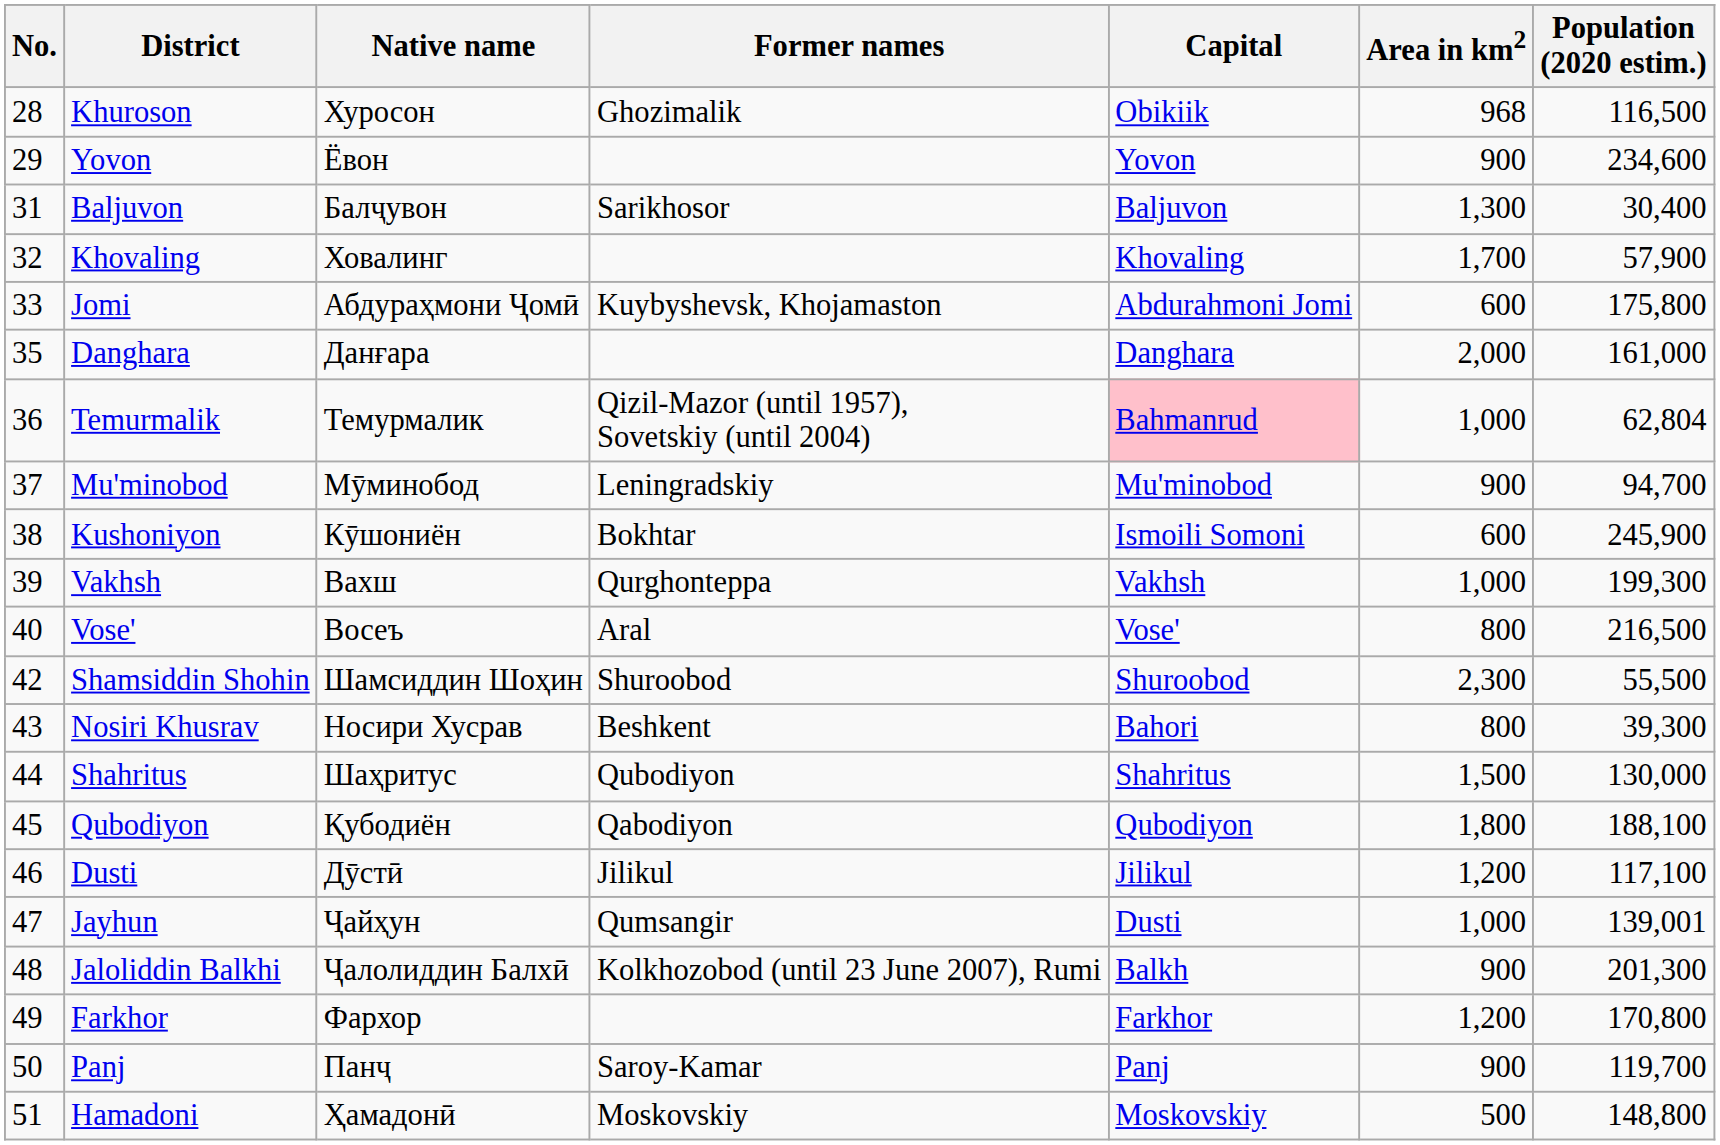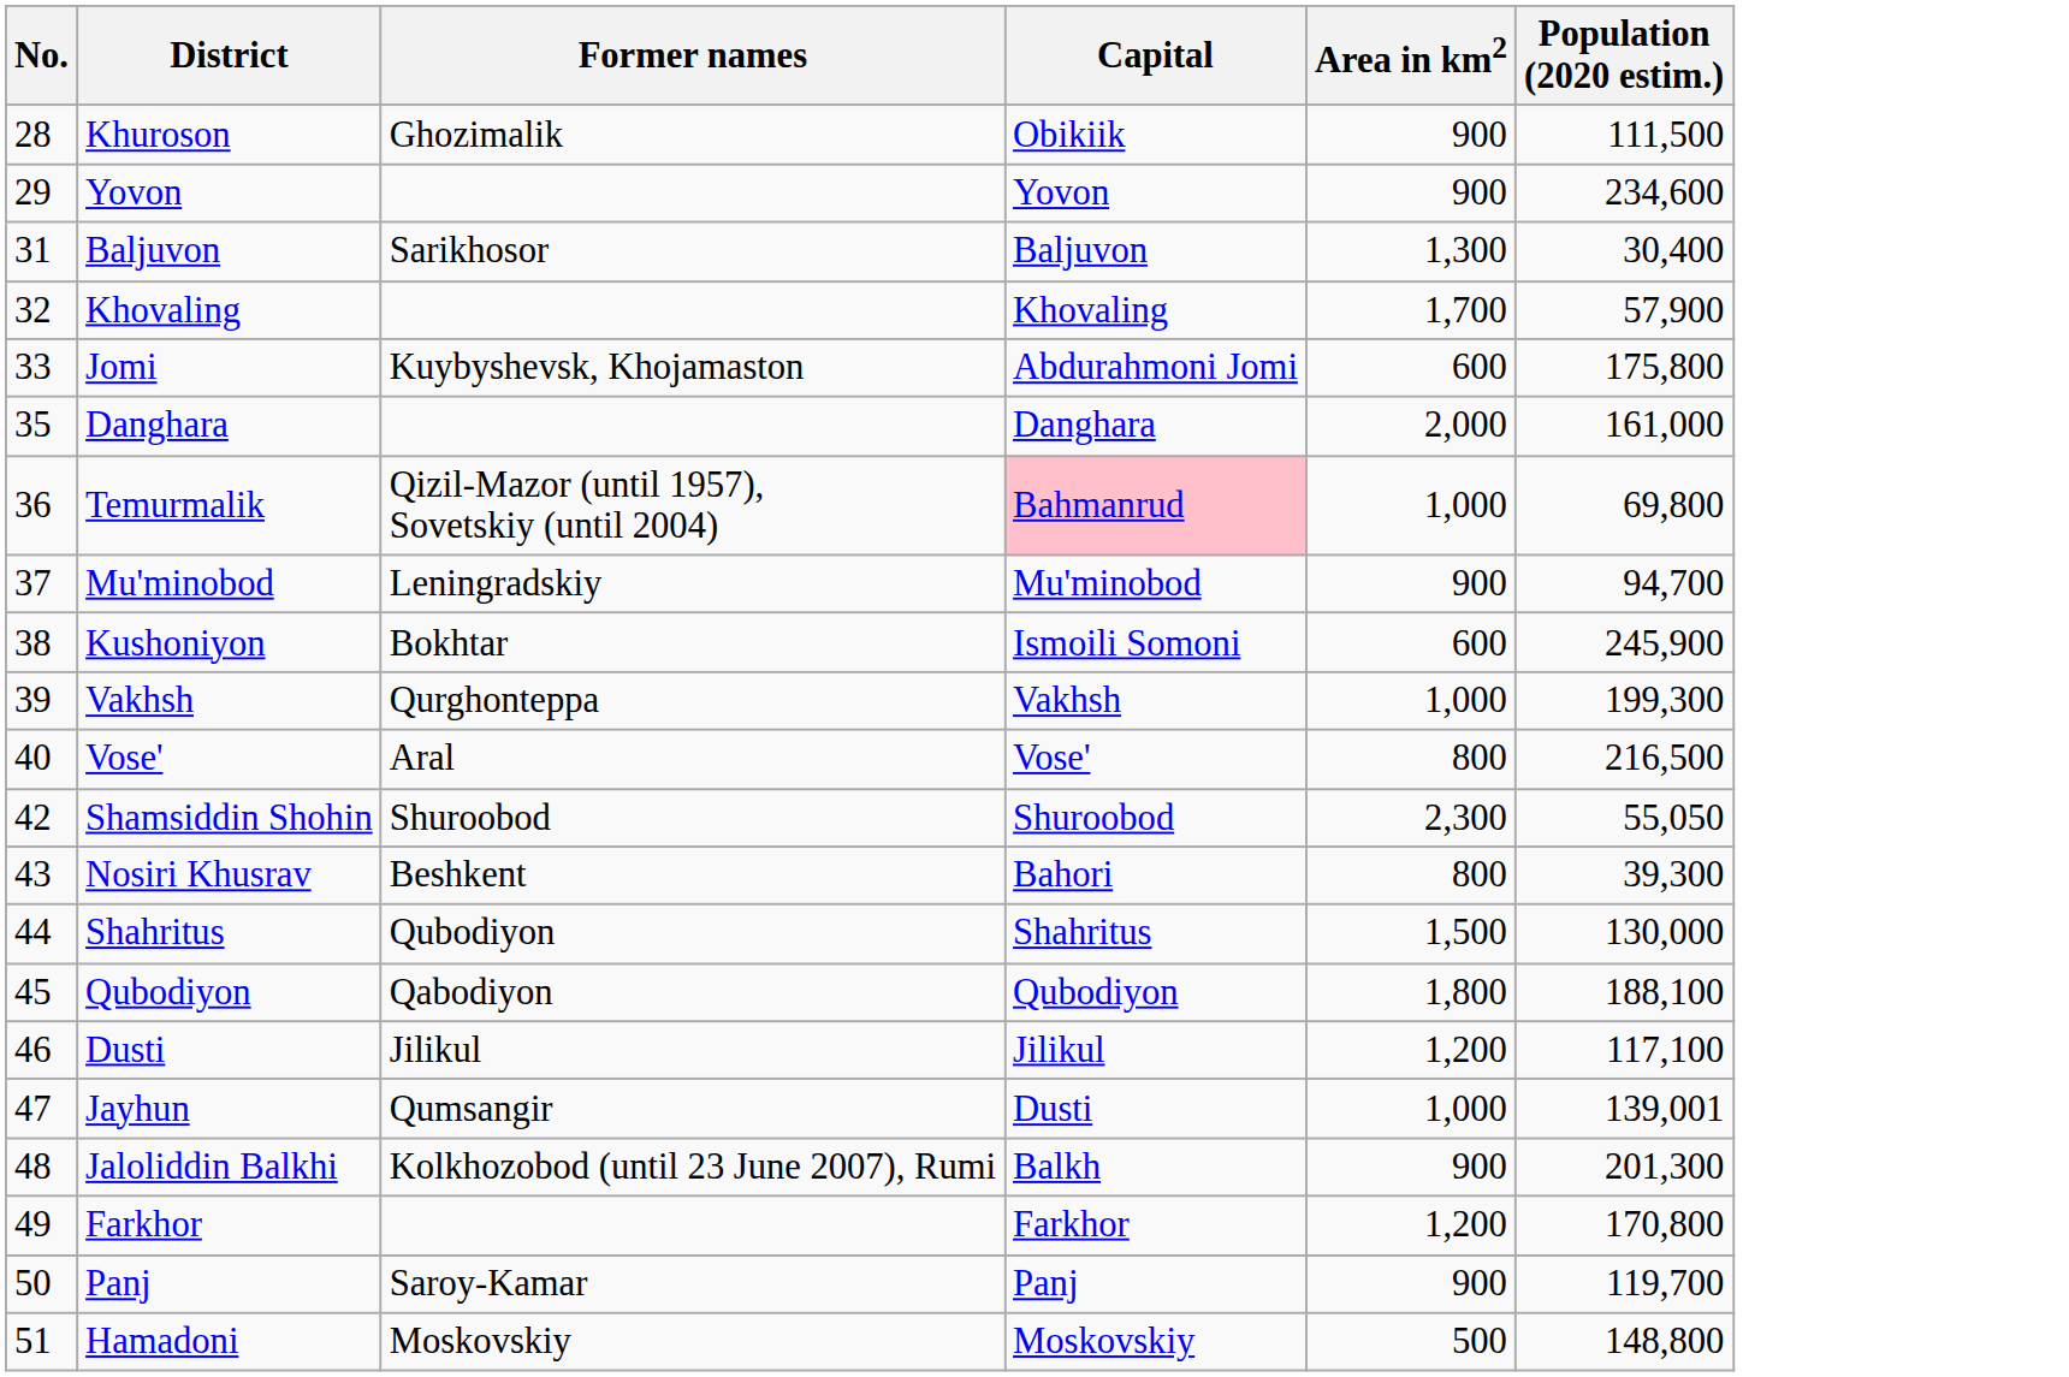- column: Native name | Хуросон | Ёвон | Балҷувон | Ховалинг | Абдураҳмони Ҷомӣ | Данғара | Темурмалик | Мӯминобод | Кӯшониён | Вахш | Восеъ | Шамсиддин Шоҳин | Носири Хусрав | Шаҳритус | Қубодиён | Дӯстӣ | Ҷайҳун | Ҷалолиддин Балхӣ | Фархор | Панҷ | Ҳамадонӣ
Khuroson | Area in km2: 968 -> 900
Khuroson | Population (2020 estim.): 116,500 -> 111,500
Temurmalik | Population (2020 estim.): 62,804 -> 69,800
Shamsiddin Shohin | Population (2020 estim.): 55,500 -> 55,050
